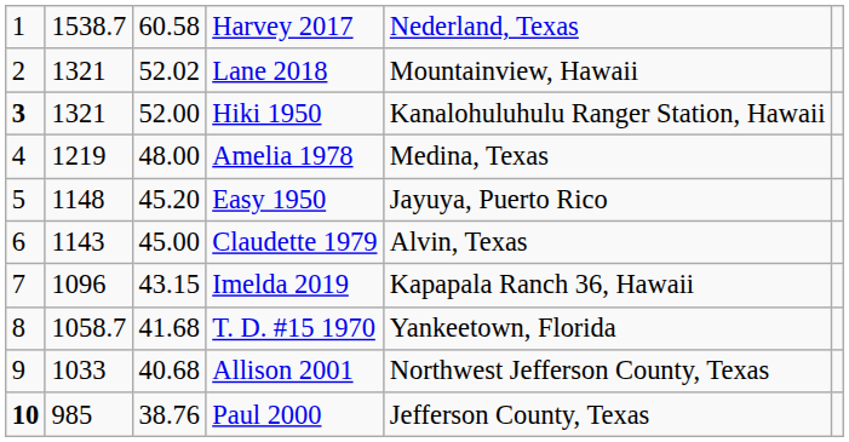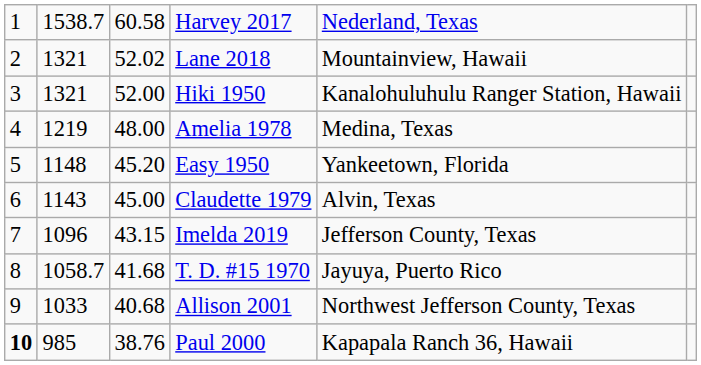Hiki 1950 | column 1: bold -> normal
Easy 1950 | column 5: Jayuya, Puerto Rico -> Yankeetown, Florida
Imelda 2019 | column 5: Kapapala Ranch 36, Hawaii -> Jefferson County, Texas
T. D. #15 1970 | column 5: Yankeetown, Florida -> Jayuya, Puerto Rico
Paul 2000 | column 5: Jefferson County, Texas -> Kapapala Ranch 36, Hawaii
